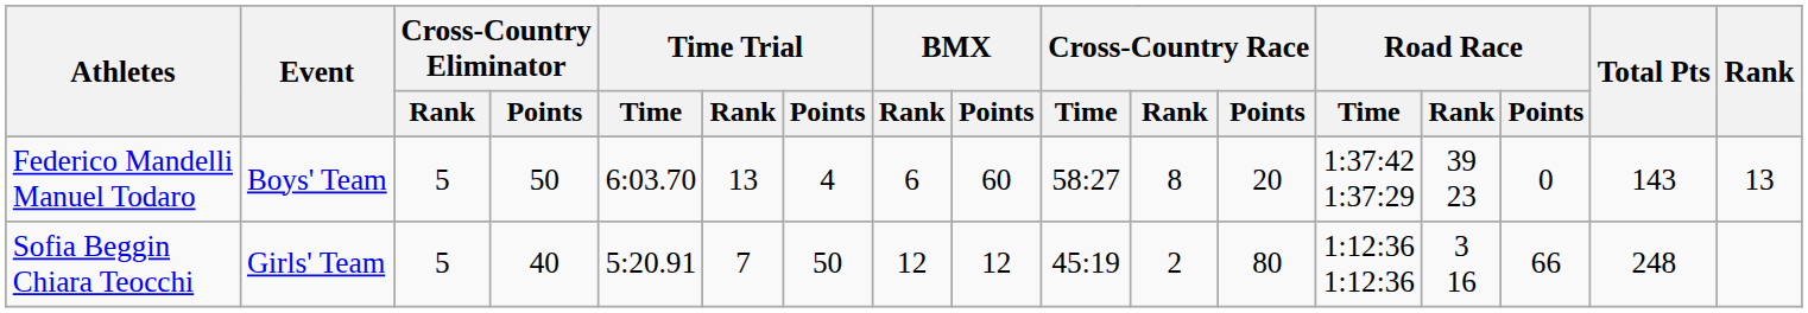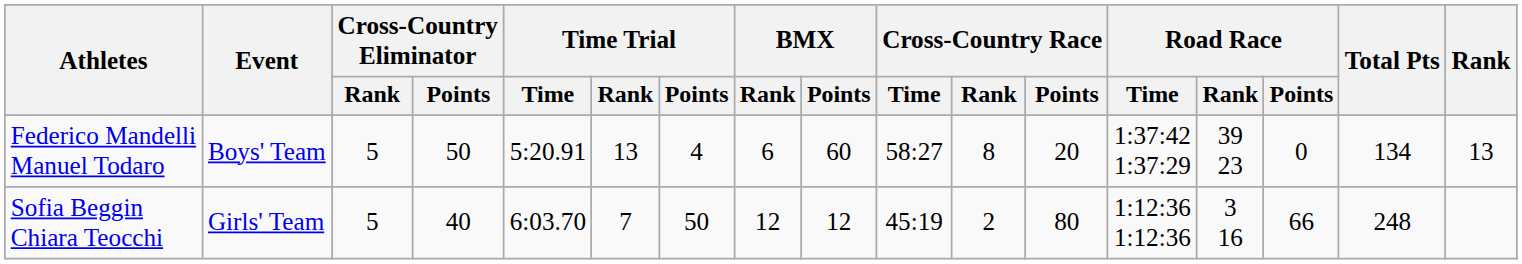Federico Mandelli Manuel Todaro | Time Trial / Time: 6:03.70 -> 5:20.91
Federico Mandelli Manuel Todaro | Total Pts: 143 -> 134
Sofia Beggin Chiara Teocchi | Time Trial / Time: 5:20.91 -> 6:03.70
